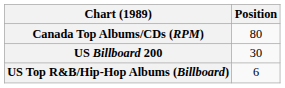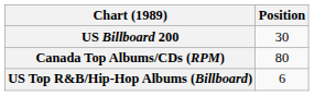rows swapped: Canada Top Albums/CDs (RPM) <-> US Billboard 200
